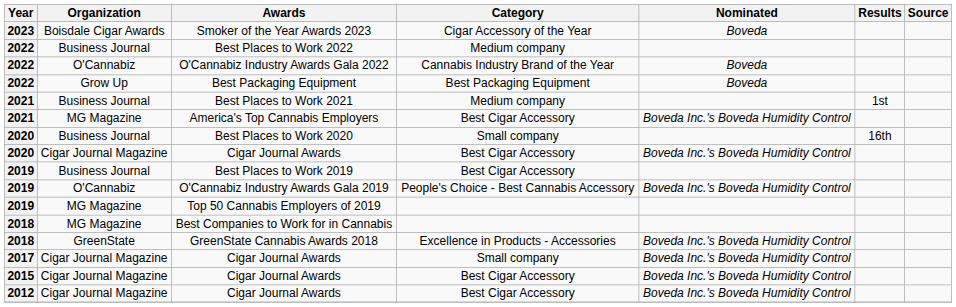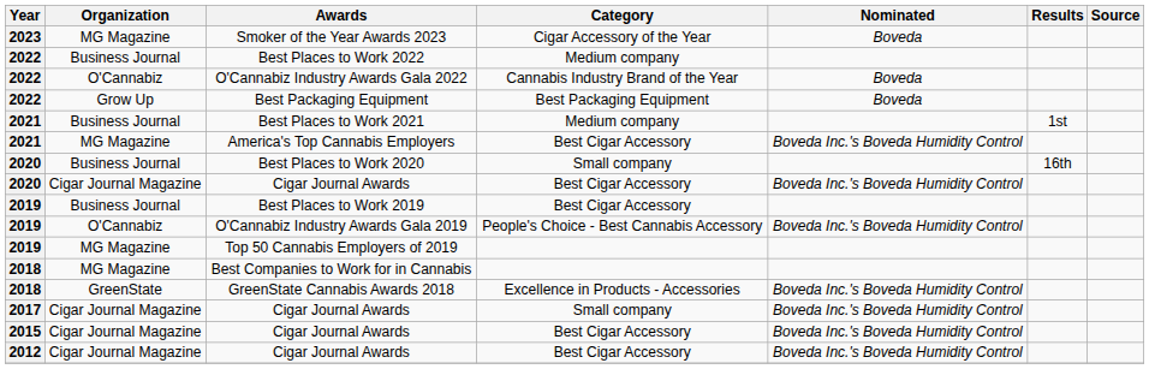Smoker of the Year Awards 2023 | Organization: Boisdale Cigar Awards -> MG Magazine
